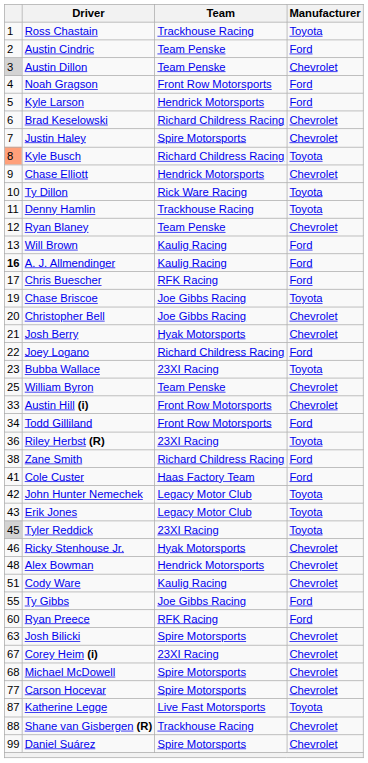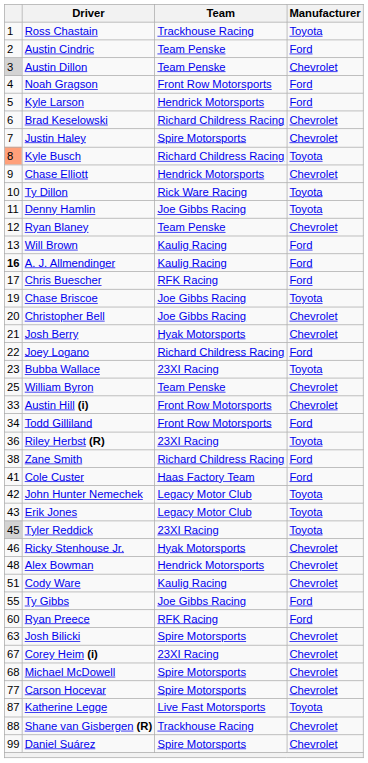Denny Hamlin | Team: Trackhouse Racing -> Joe Gibbs Racing
